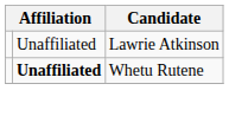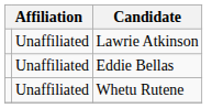+ row: Unaffiliated | Eddie Bellas
Whetu Rutene | column 2: bold -> normal
